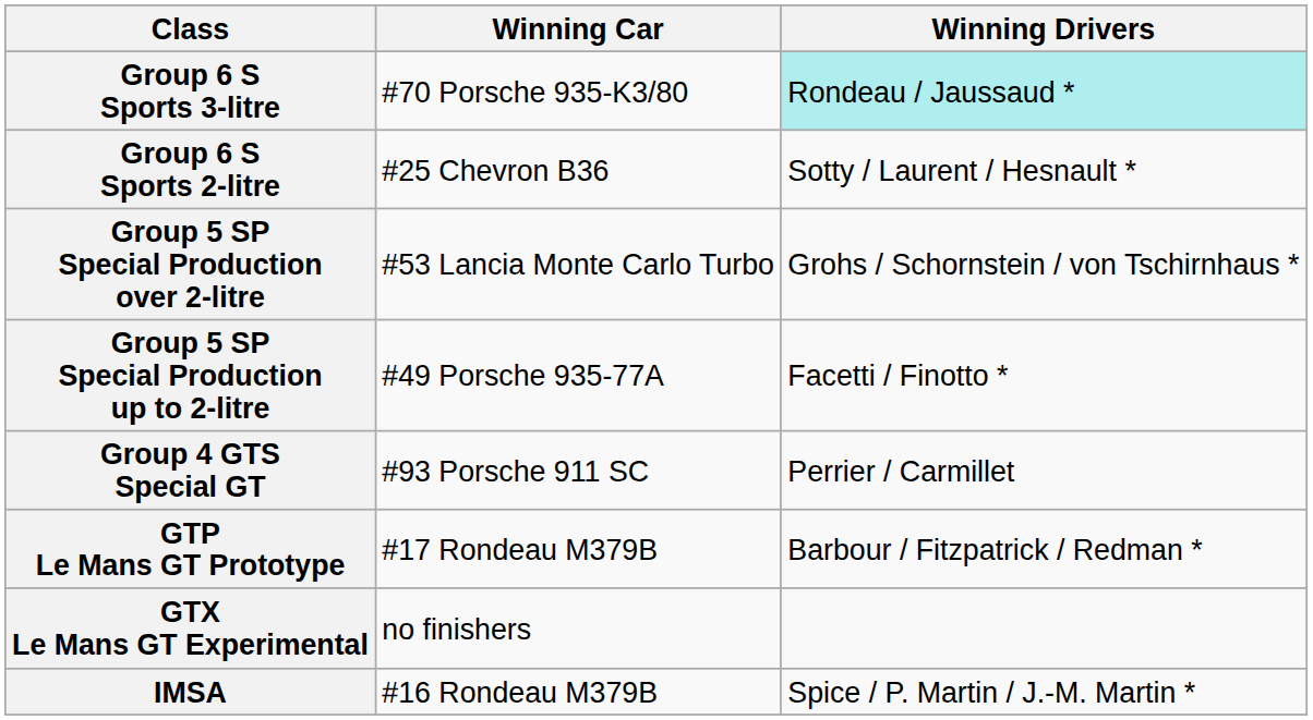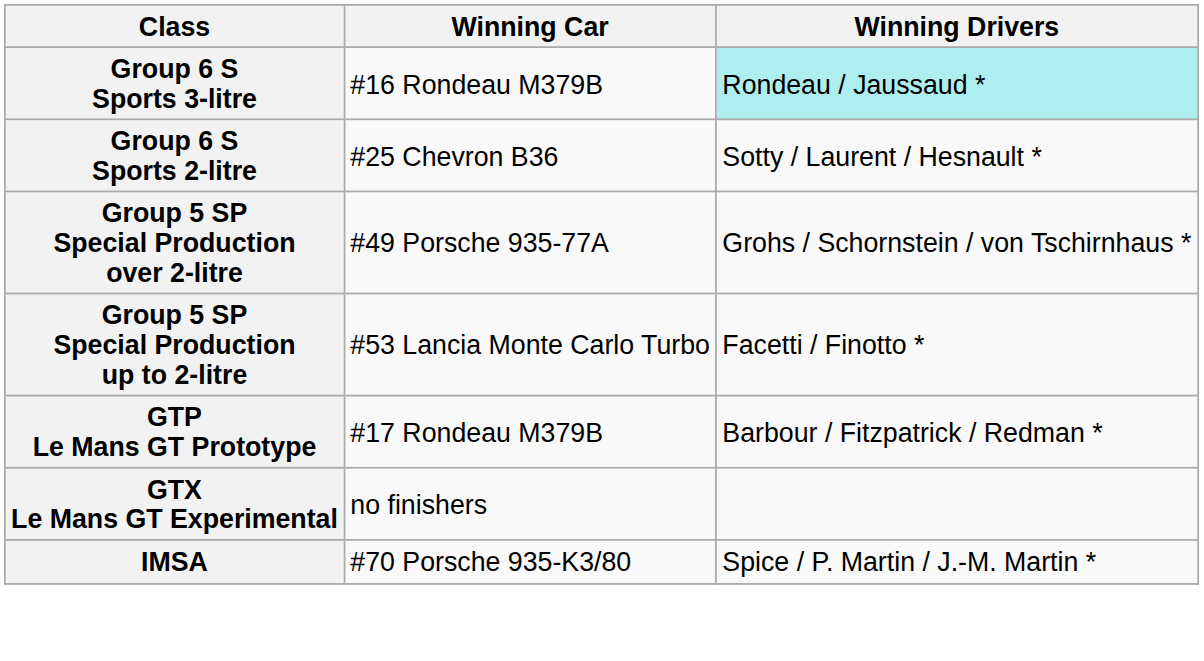Group 6 S Sports 3-litre | Winning Car: #70 Porsche 935-K3/80 -> #16 Rondeau M379B
Group 5 SP Special Production over 2-litre | Winning Car: #53 Lancia Monte Carlo Turbo -> #49 Porsche 935-77A
Group 5 SP Special Production up to 2-litre | Winning Car: #49 Porsche 935-77A -> #53 Lancia Monte Carlo Turbo
- row: Group 4 GTS Special GT | #93 Porsche 911 SC | Perrier / Carmillet
IMSA | Winning Car: #16 Rondeau M379B -> #70 Porsche 935-K3/80
